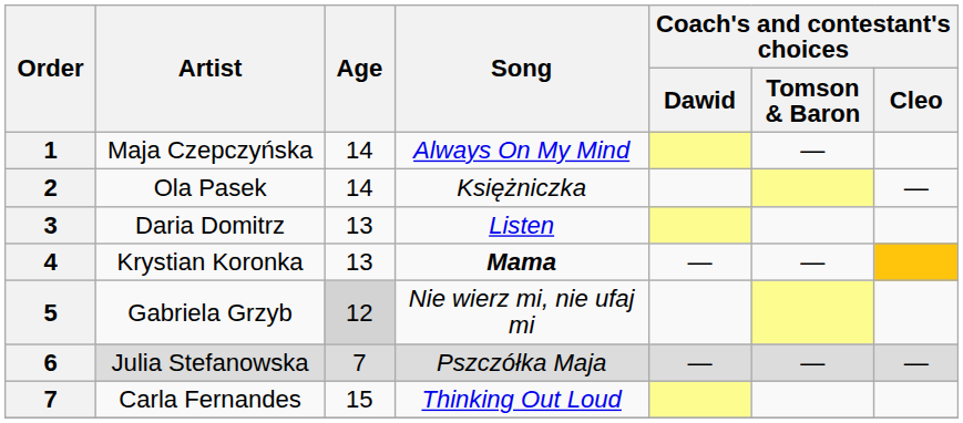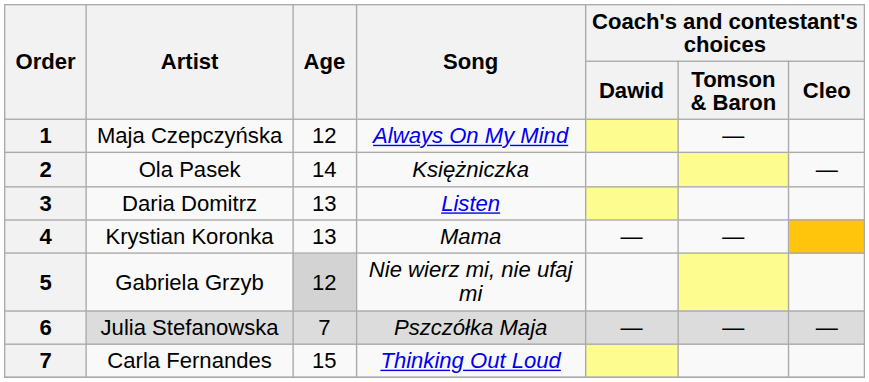Maja Czepczyńska | Age: 14 -> 12
Krystian Koronka | Song: bold -> normal
